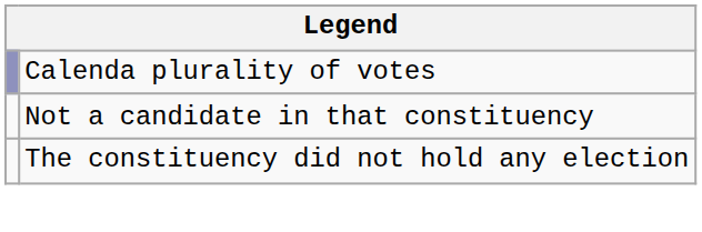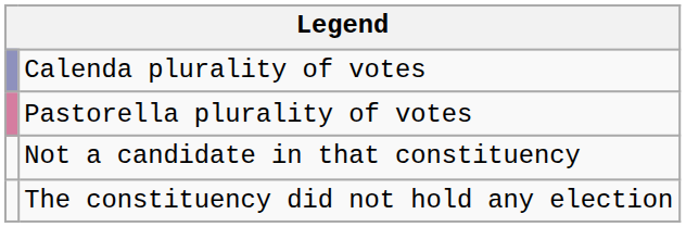+ row: Pastorella plurality of votes
